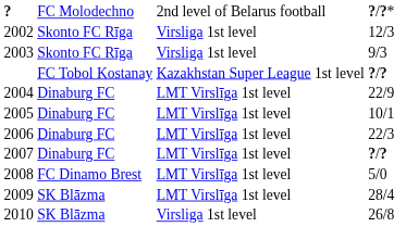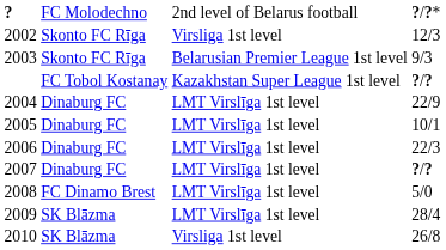2003 | column 3: Virsliga 1st level -> Belarusian Premier League 1st level
